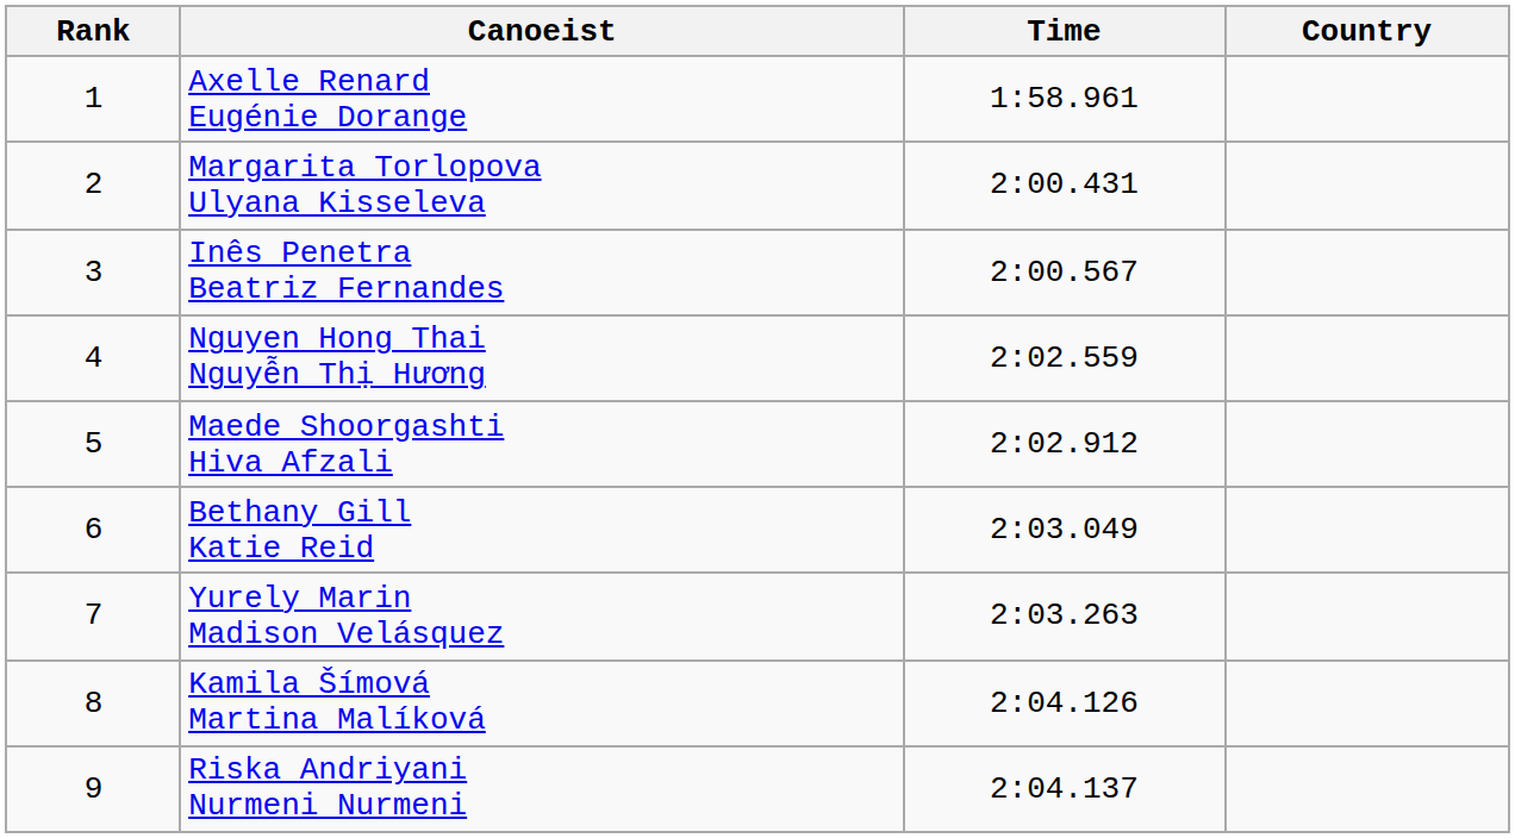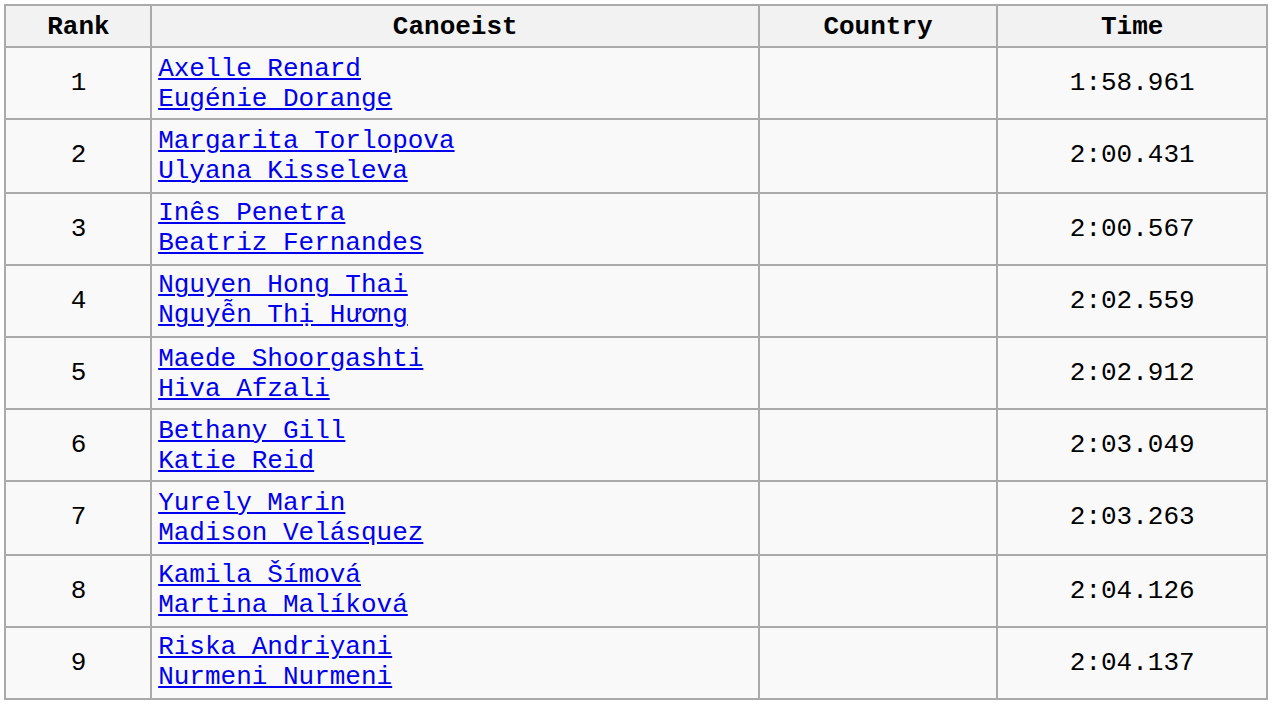columns swapped: Country <-> Time
